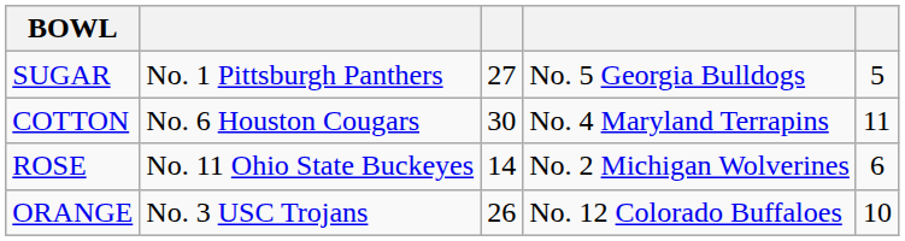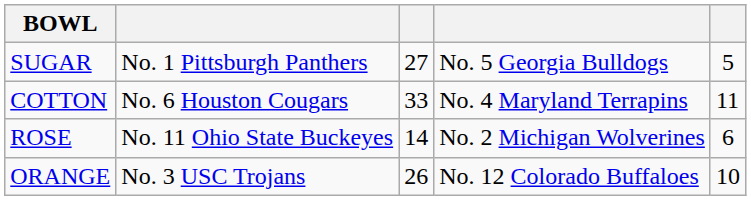COTTON | column 3: 30 -> 33
